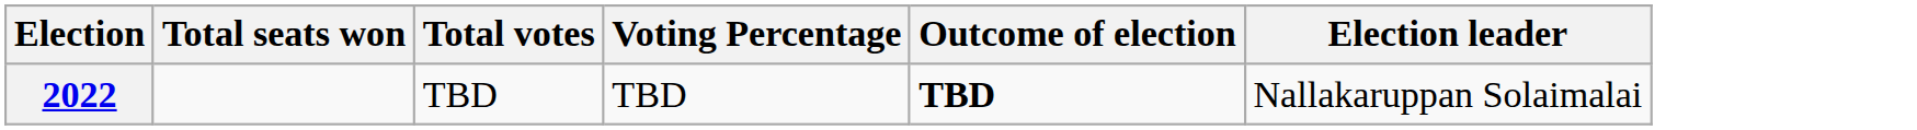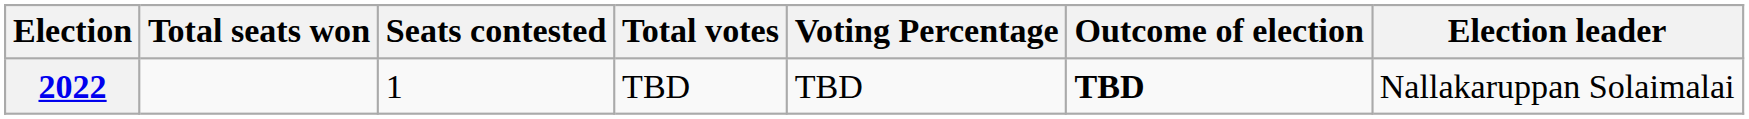+ column: Seats contested | 1
